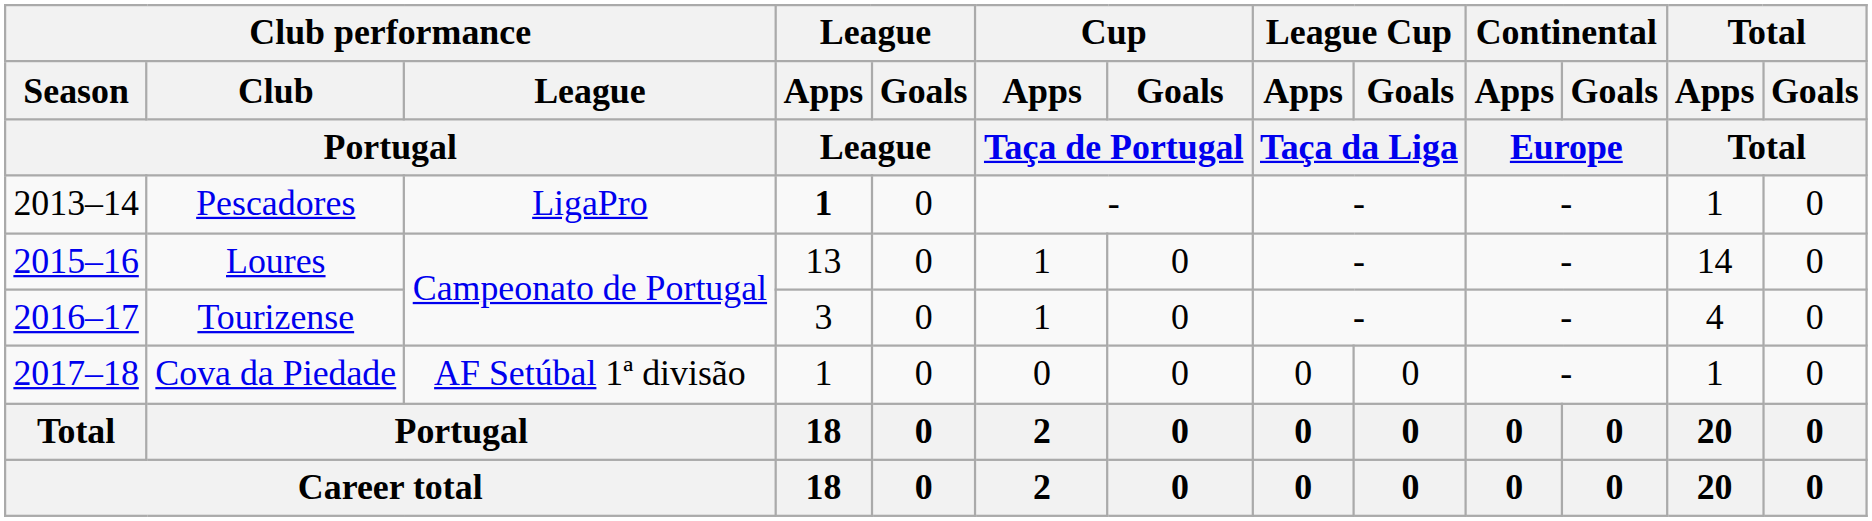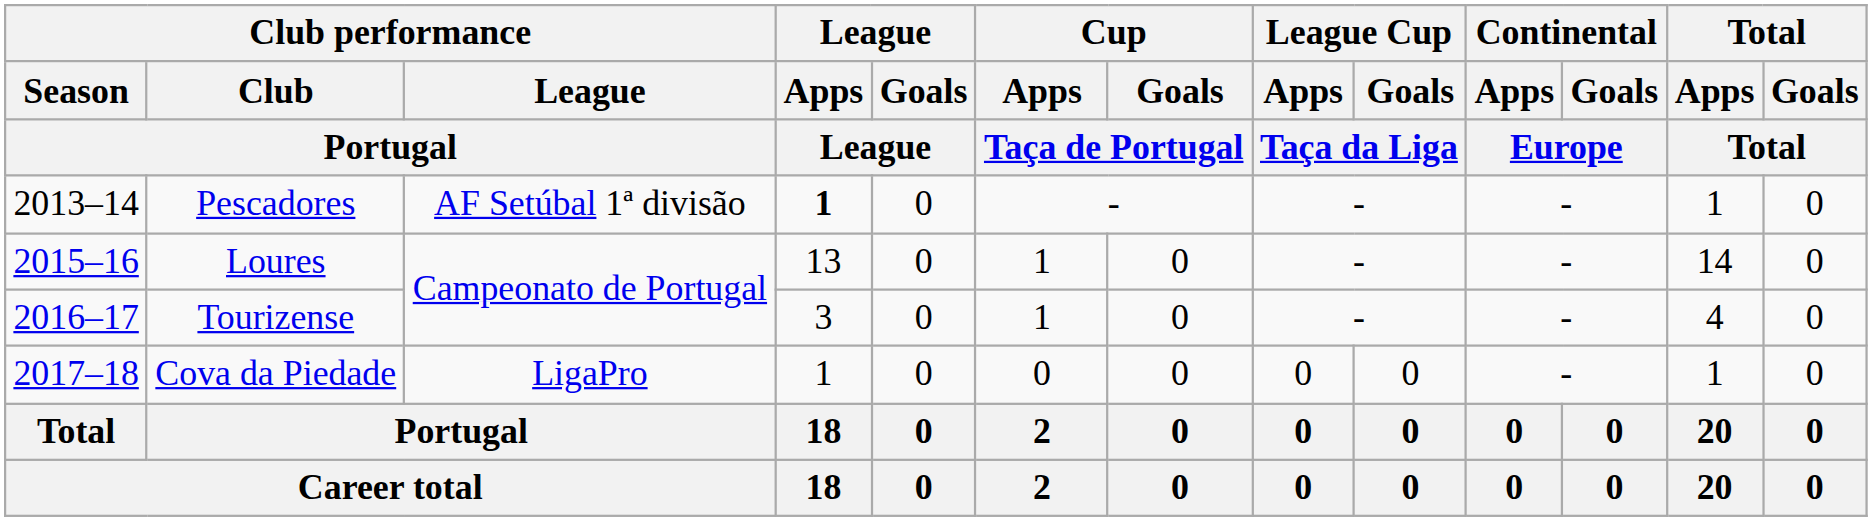Pescadores | Club performance / League / Portugal: LigaPro -> AF Setúbal 1ª divisão
Cova da Piedade | Club performance / League / Portugal: AF Setúbal 1ª divisão -> LigaPro
